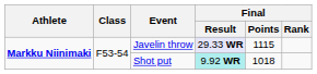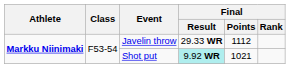Javelin throw | Final / Result: lavender background -> no background
Javelin throw | Final / Points: 1115 -> 1112
Shot put | Final / Points: 1018 -> 1021
